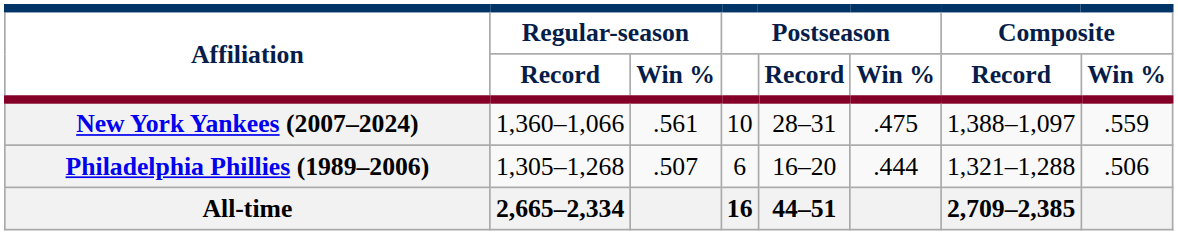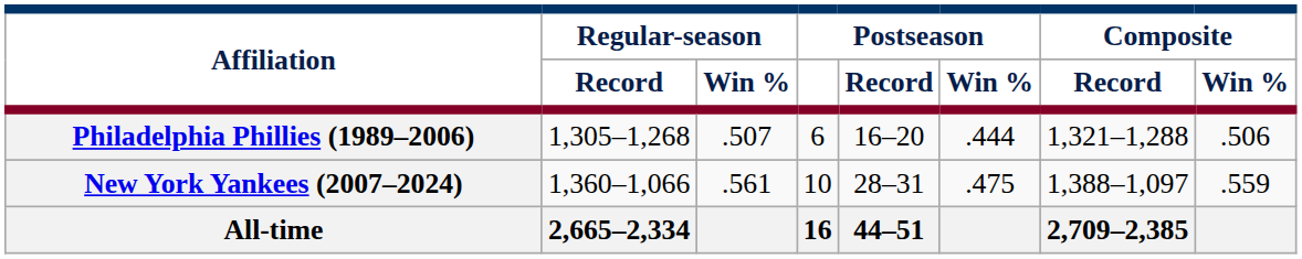rows swapped: Philadelphia Phillies (1989–2006) <-> New York Yankees (2007–2024)
